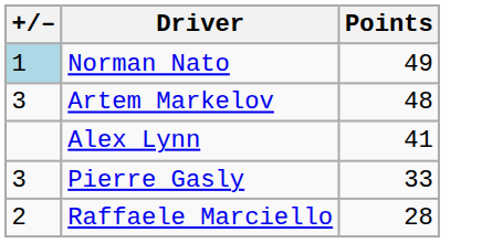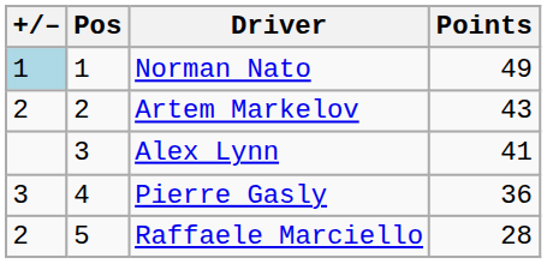+ column: Pos | 1 | 2 | 3 | 4 | 5
Artem Markelov | +/–: 3 -> 2
Artem Markelov | Points: 48 -> 43
Pierre Gasly | Points: 33 -> 36
